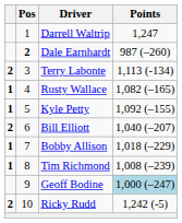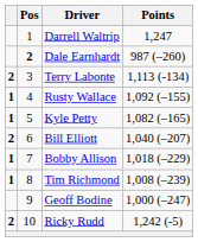Rusty Wallace | Points: 1,082 (–165) -> 1,092 (–155)
Kyle Petty | Points: 1,092 (–155) -> 1,082 (–165)
Geoff Bodine | Points: lightblue background -> no background
